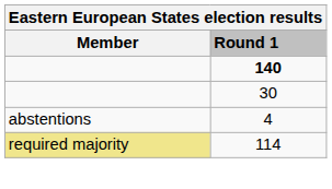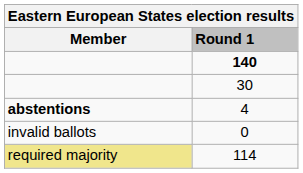4 | Member: normal -> bold
+ row: invalid ballots | 0
